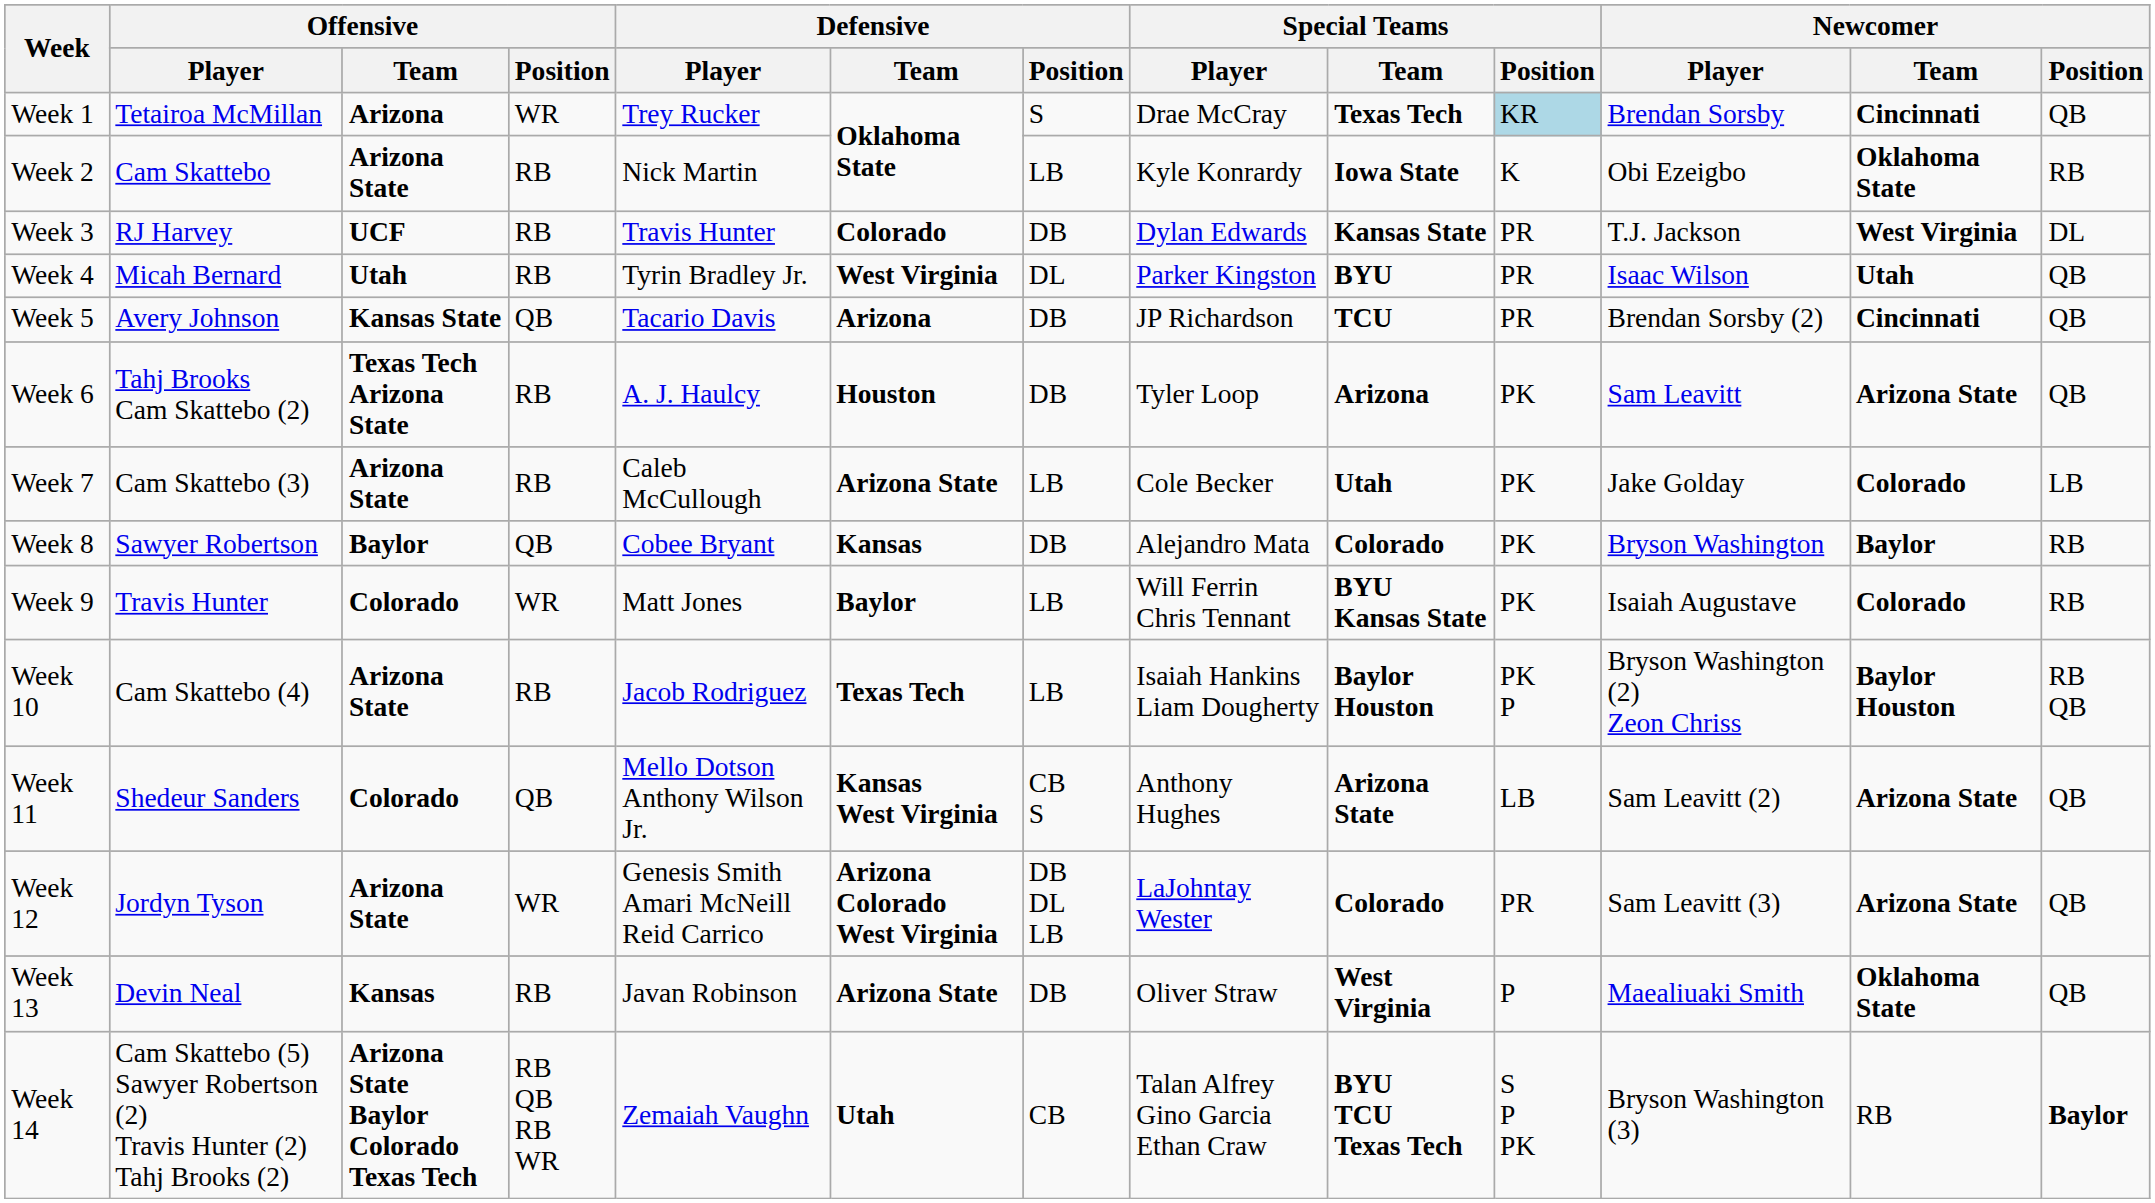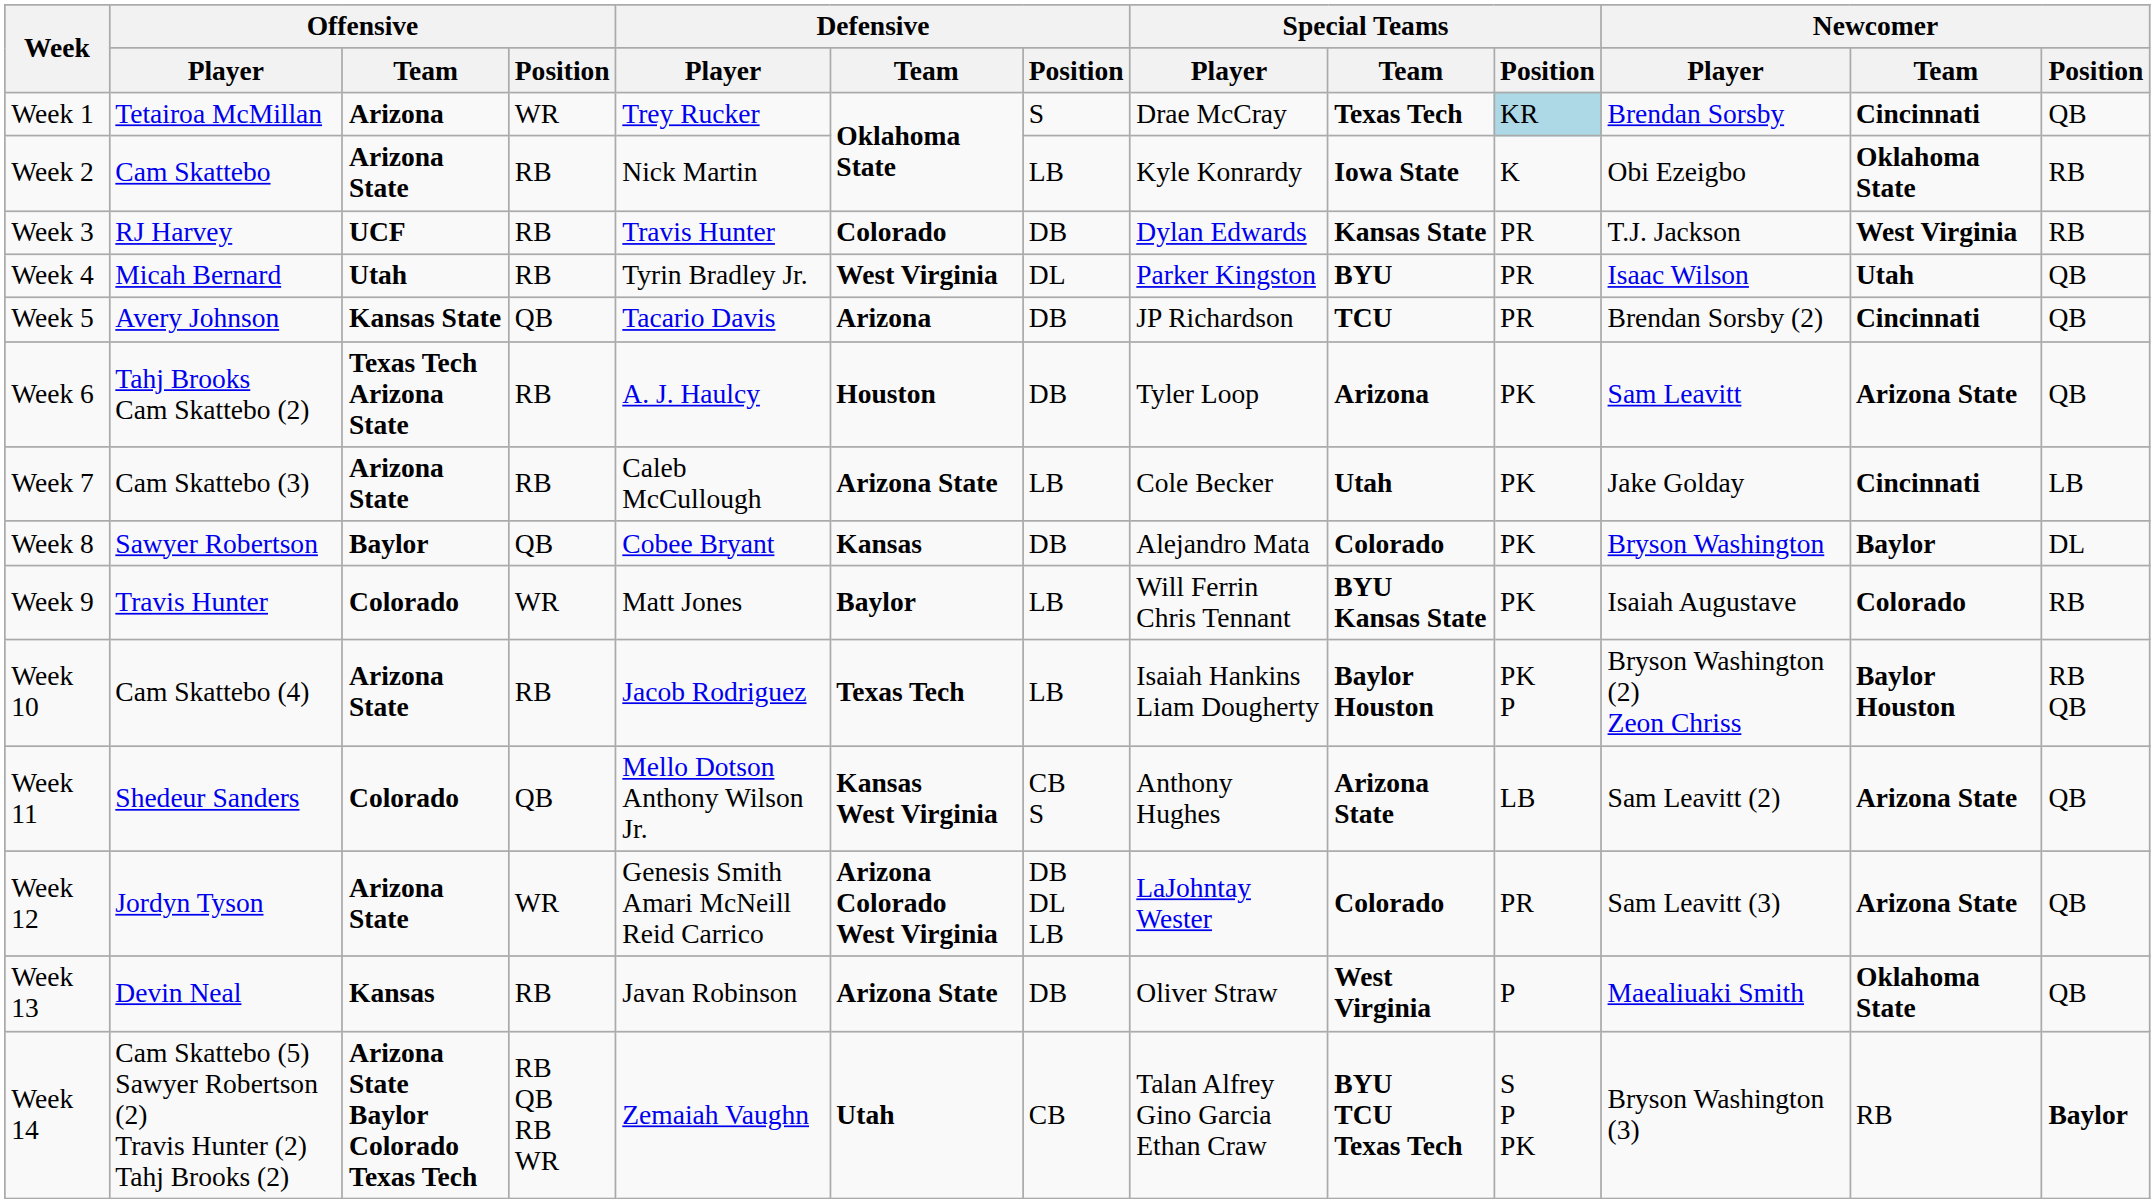Week 3 | Newcomer / Position: DL -> RB
Week 7 | Newcomer / Team: Colorado -> Cincinnati
Week 8 | Newcomer / Position: RB -> DL
